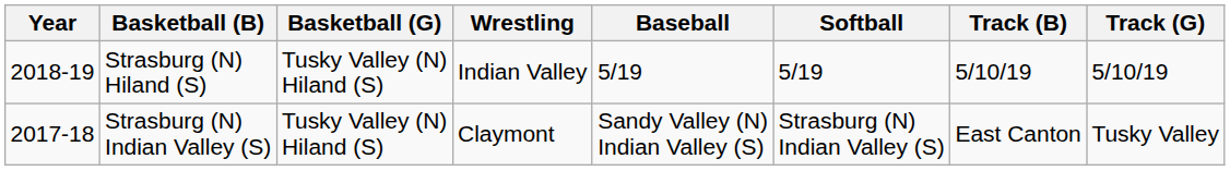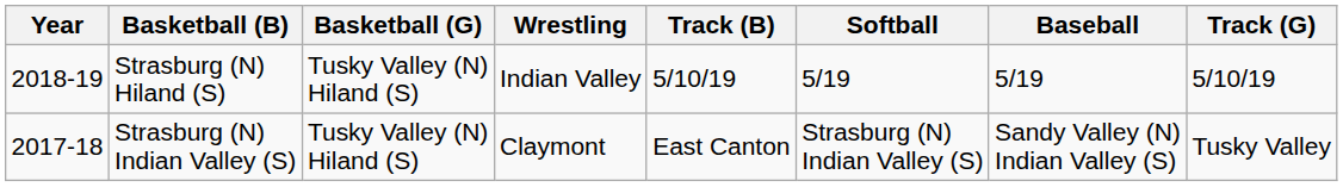columns swapped: Baseball <-> Track (B)
